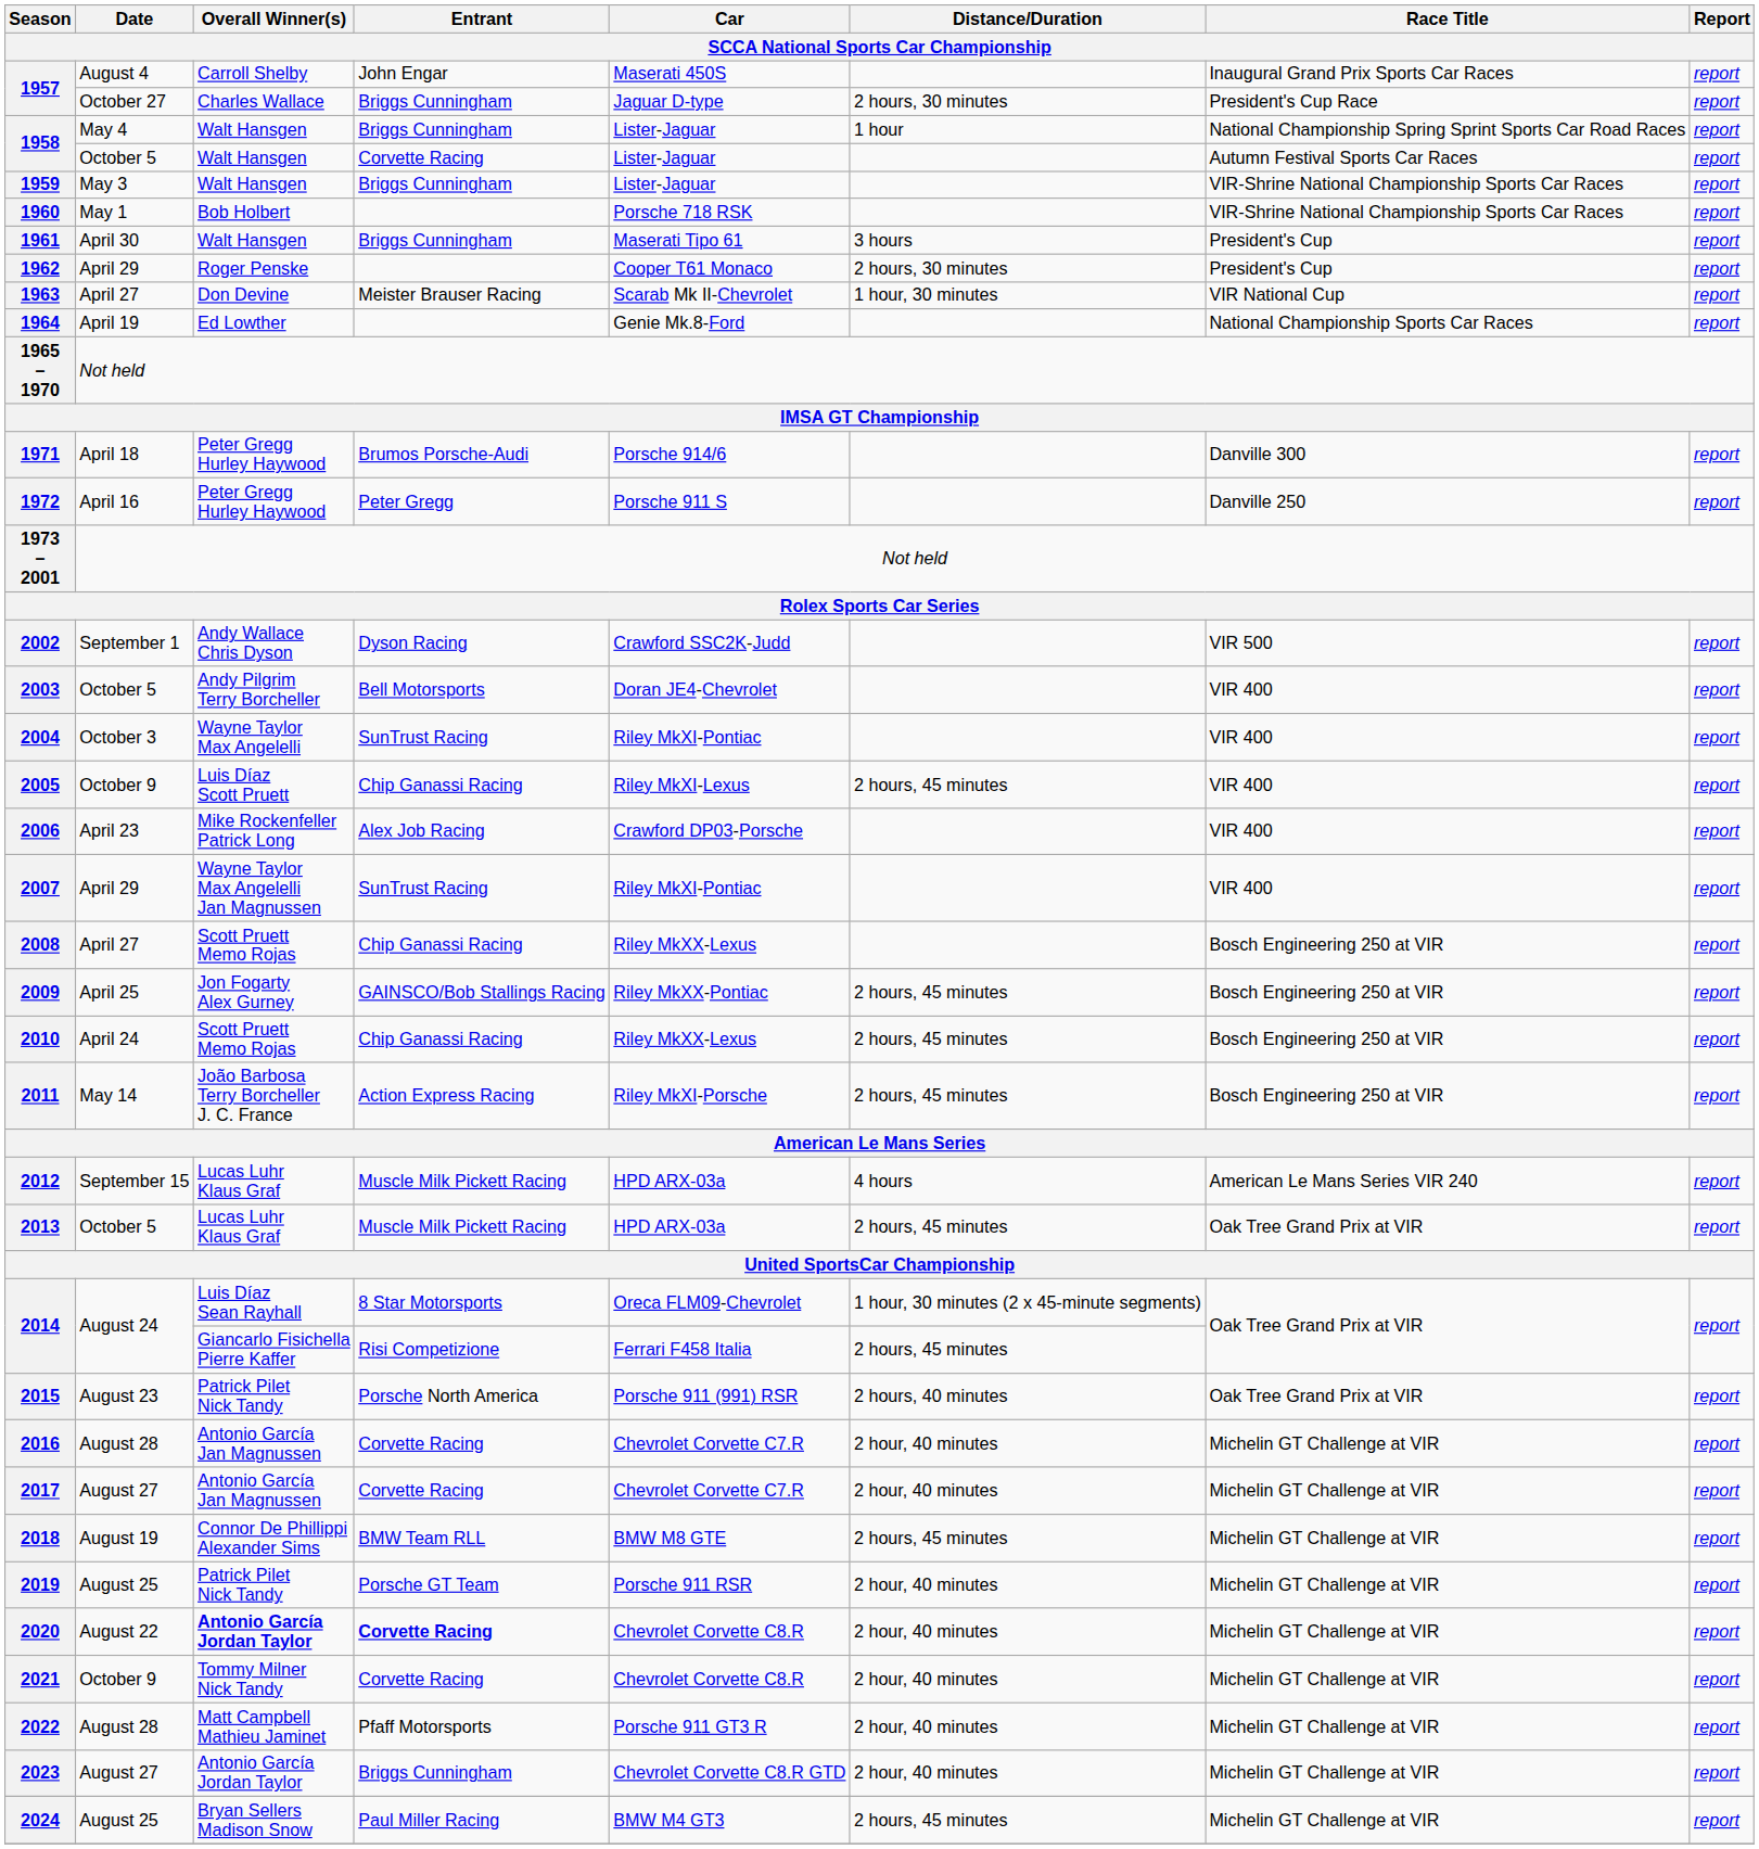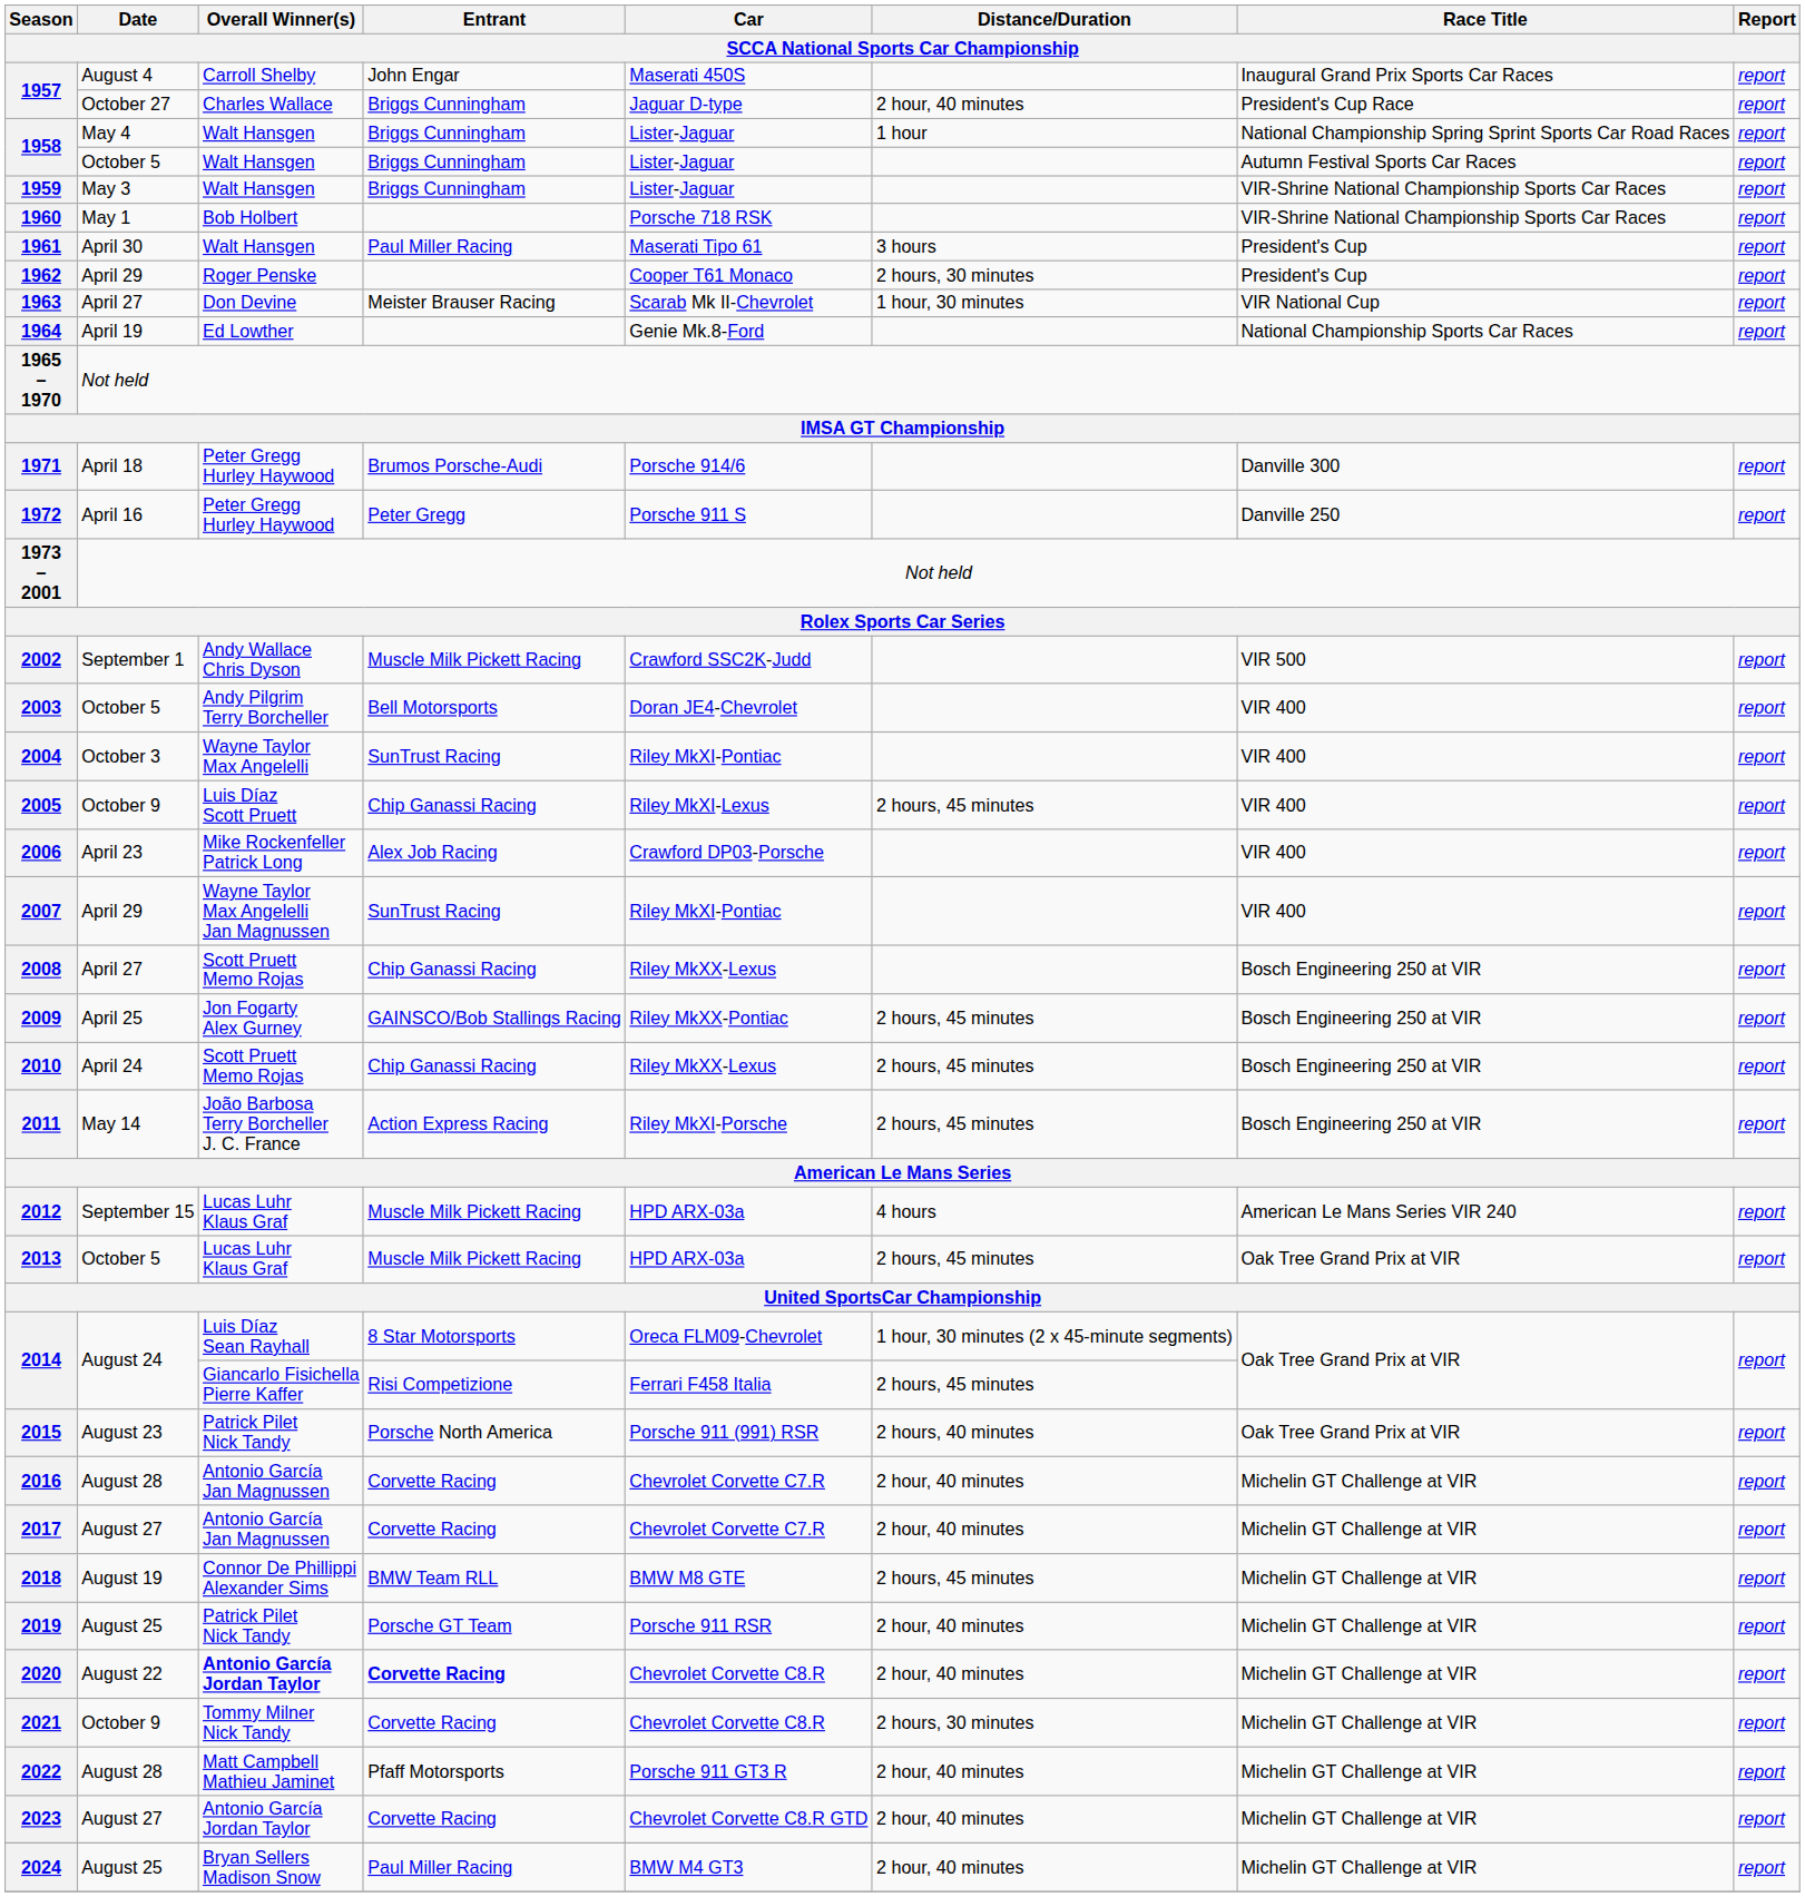1957 / October 27 | Distance/Duration / SCCA National Sports Car Championship: 2 hours, 30 minutes -> 2 hour, 40 minutes
1958 / October 5 | Entrant / SCCA National Sports Car Championship: Corvette Racing -> Briggs Cunningham
1961 | Entrant / SCCA National Sports Car Championship: Briggs Cunningham -> Paul Miller Racing
2002 | Entrant / SCCA National Sports Car Championship: Dyson Racing -> Muscle Milk Pickett Racing
2021 | Distance/Duration / SCCA National Sports Car Championship: 2 hour, 40 minutes -> 2 hours, 30 minutes
2023 | Entrant / SCCA National Sports Car Championship: Briggs Cunningham -> Corvette Racing
2024 | Distance/Duration / SCCA National Sports Car Championship: 2 hours, 45 minutes -> 2 hour, 40 minutes
